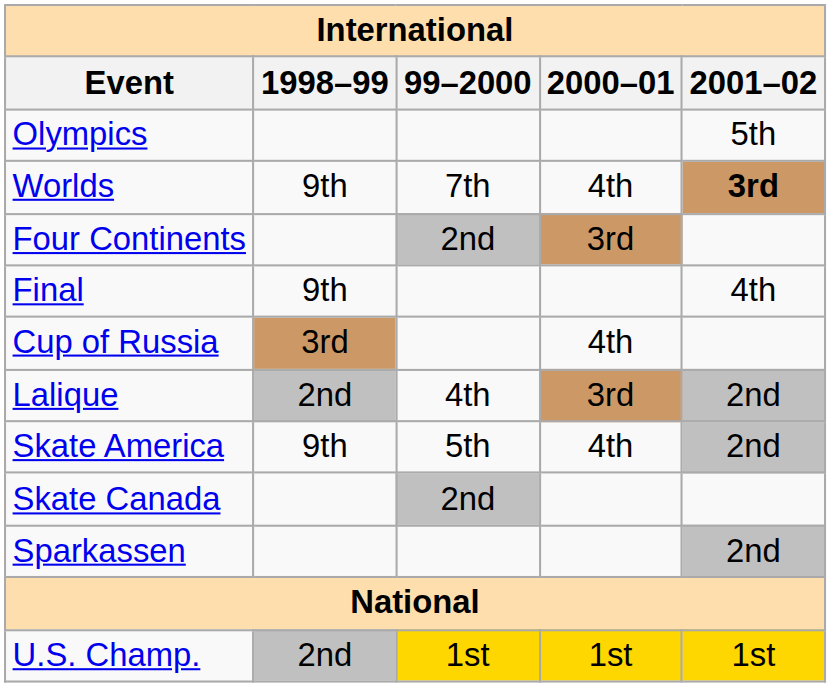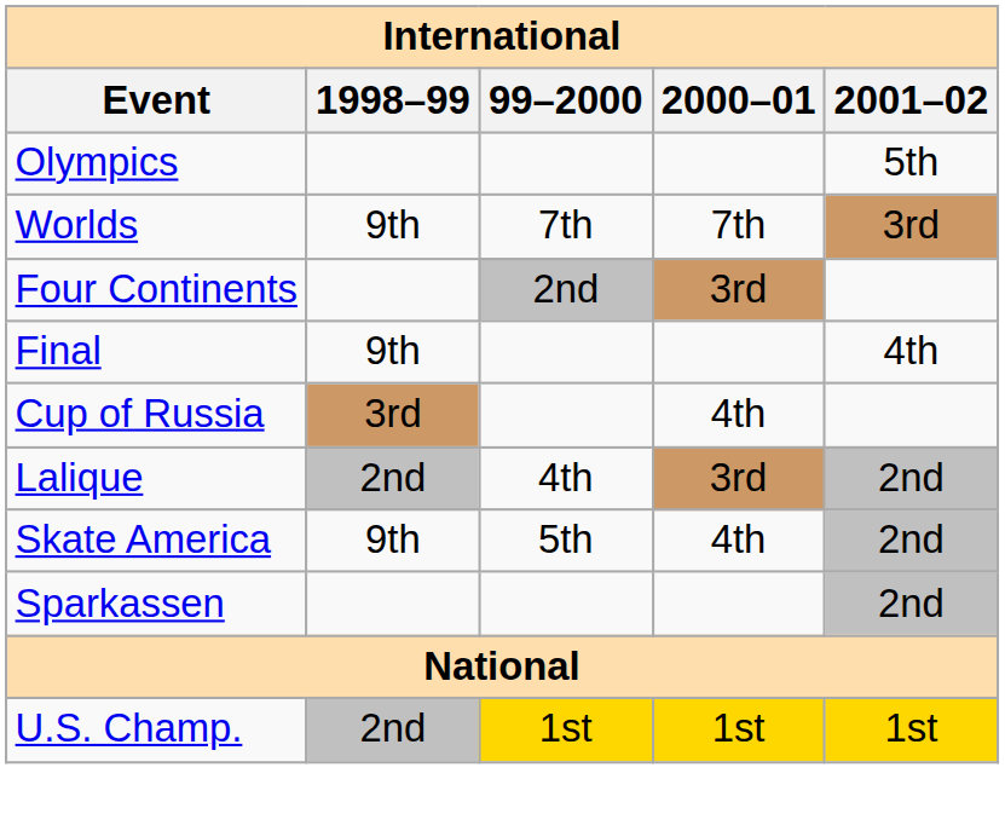Worlds | 2000–01: 4th -> 7th
Worlds | 2001–02: bold -> normal
- row: Skate Canada | 2nd
